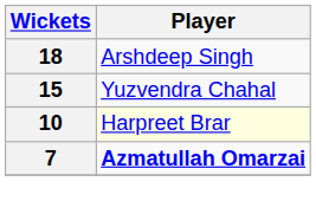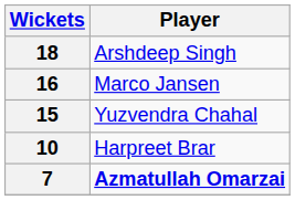+ row: 16 | Marco Jansen
10 | Player: lightyellow background -> no background
